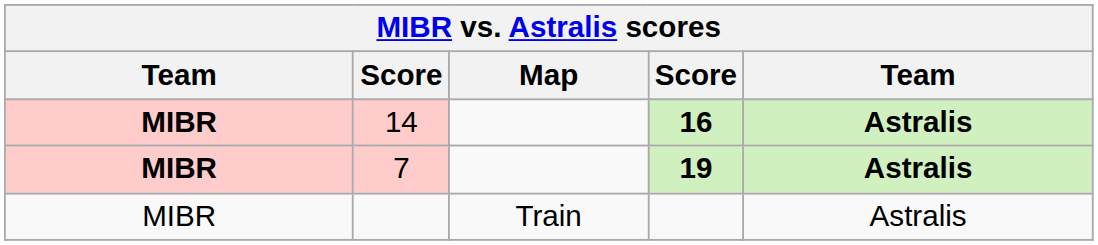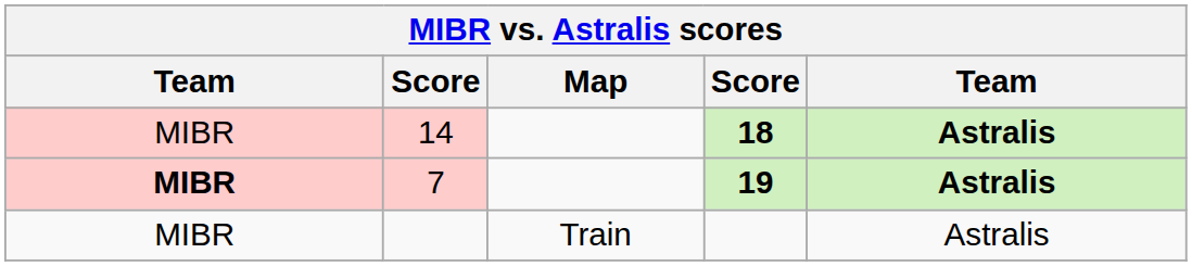14 | column 1: bold -> normal
14 | column 4: 16 -> 18
